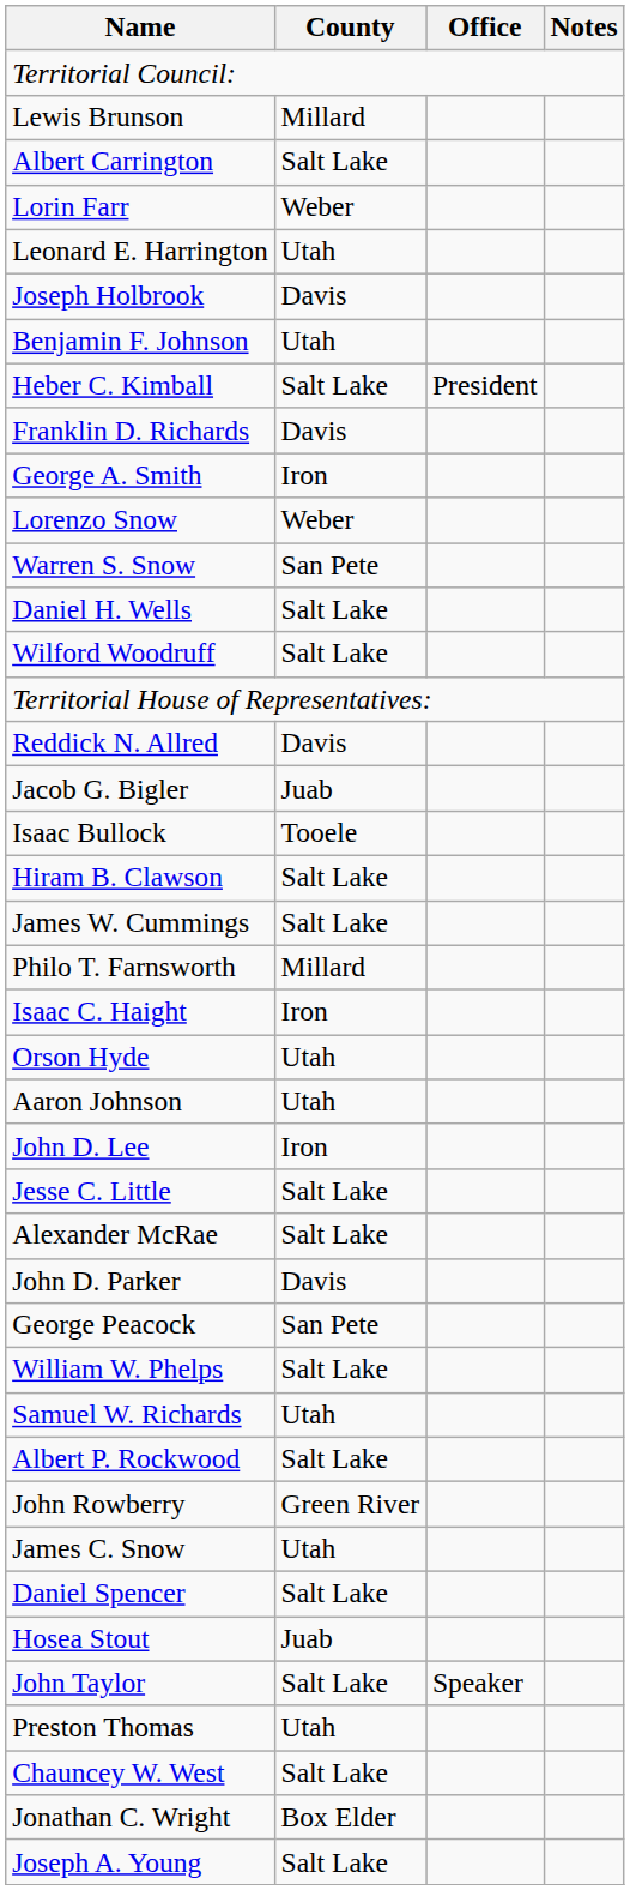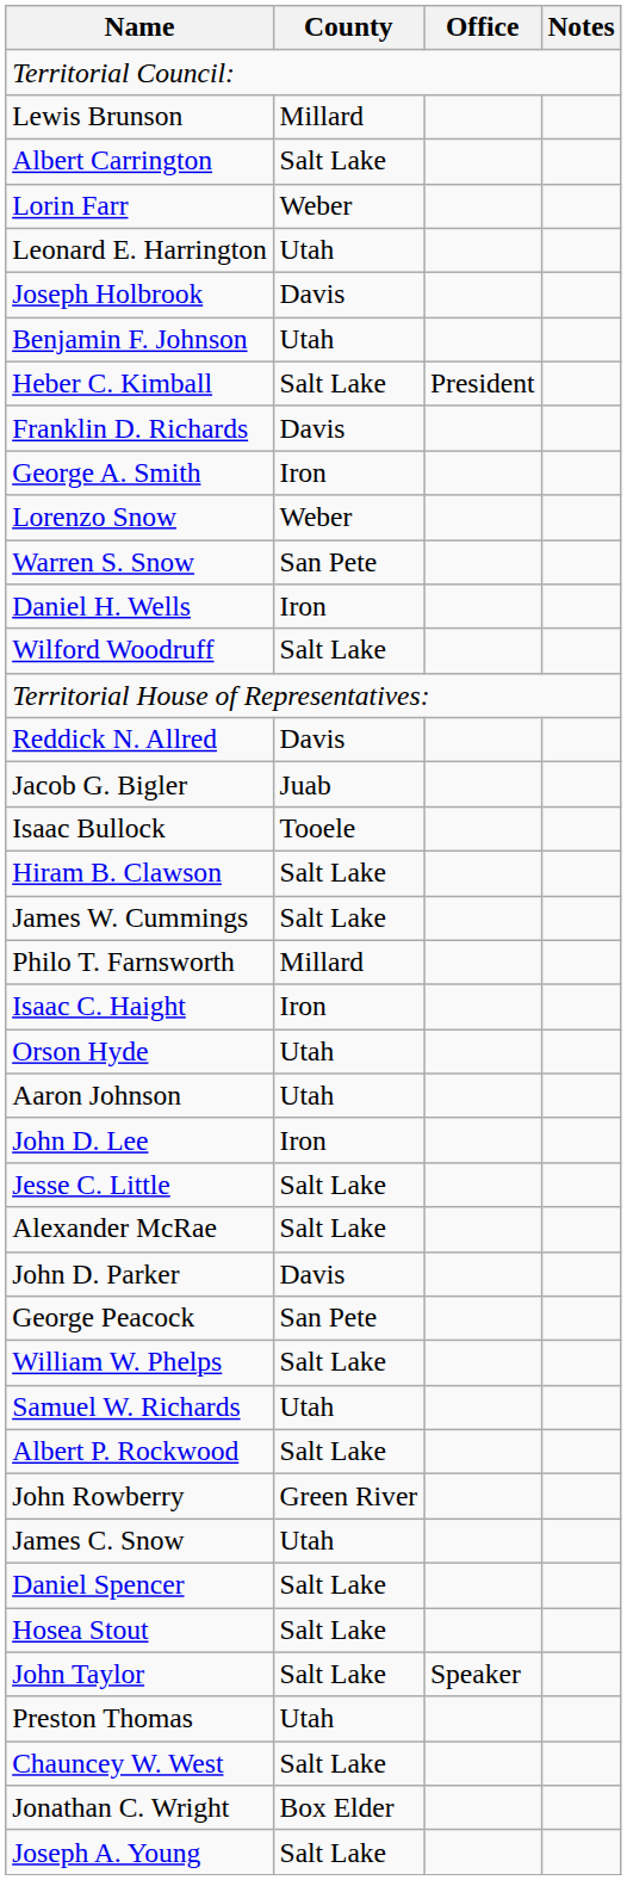Daniel H. Wells | County: Salt Lake -> Iron
Hosea Stout | County: Juab -> Salt Lake
